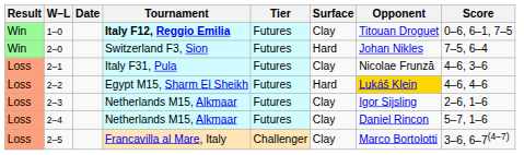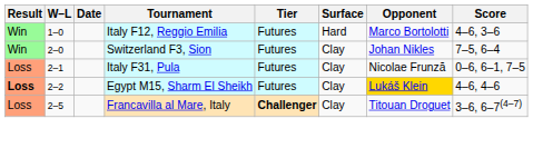1–0 | Tournament: bold -> normal
1–0 | Surface: Clay -> Hard
1–0 | Opponent: Titouan Droguet -> Marco Bortolotti
1–0 | Score: 0–6, 6–1, 7–5 -> 4–6, 3–6
2–0 | Surface: Hard -> Clay
2–1 | Score: 4–6, 3–6 -> 0–6, 6–1, 7–5
2–2 | Result: normal -> bold
2–2 | Surface: Hard -> Clay
- row: Loss | 2–3 | Netherlands M15, Alkmaar | Futures | Clay | Igor Sijsling | 2–6, 1–6
- row: Loss | 2–4 | Netherlands M15, Alkmaar | Futures | Clay | Daniel Rincon | 5–7, 1–6
2–5 | Tier: normal -> bold
2–5 | Opponent: Marco Bortolotti -> Titouan Droguet
